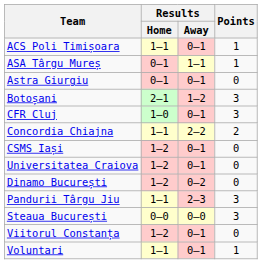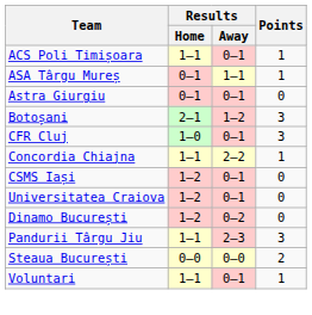Concordia Chiajna | Points: 2 -> 1
Steaua București | Points: 3 -> 2
- row: Viitorul Constanța | 1–2 | 0–1 | 0
